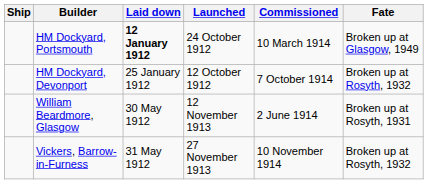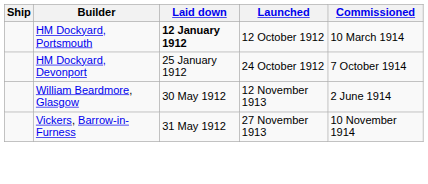- column: Fate | Broken up at Glasgow, 1949 | Broken up at Rosyth, 1932 | Broken up at Rosyth, 1931 | Broken up at Rosyth, 1932
HM Dockyard, Portsmouth | Launched: 24 October 1912 -> 12 October 1912
HM Dockyard, Devonport | Launched: 12 October 1912 -> 24 October 1912
